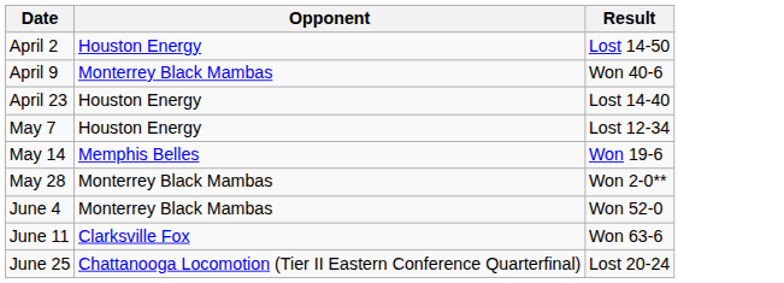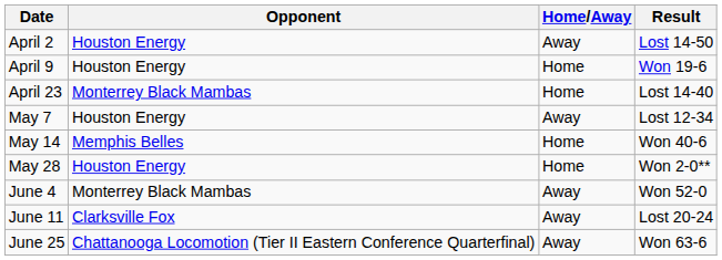+ column: Home/Away | Away | Home | Home | Away | Home | Home | Away | Away | Away
April 9 | Opponent: Monterrey Black Mambas -> Houston Energy
April 9 | Result: Won 40-6 -> Won 19-6
April 23 | Opponent: Houston Energy -> Monterrey Black Mambas
May 14 | Result: Won 19-6 -> Won 40-6
May 28 | Opponent: Monterrey Black Mambas -> Houston Energy
June 11 | Result: Won 63-6 -> Lost 20-24
June 25 | Result: Lost 20-24 -> Won 63-6
